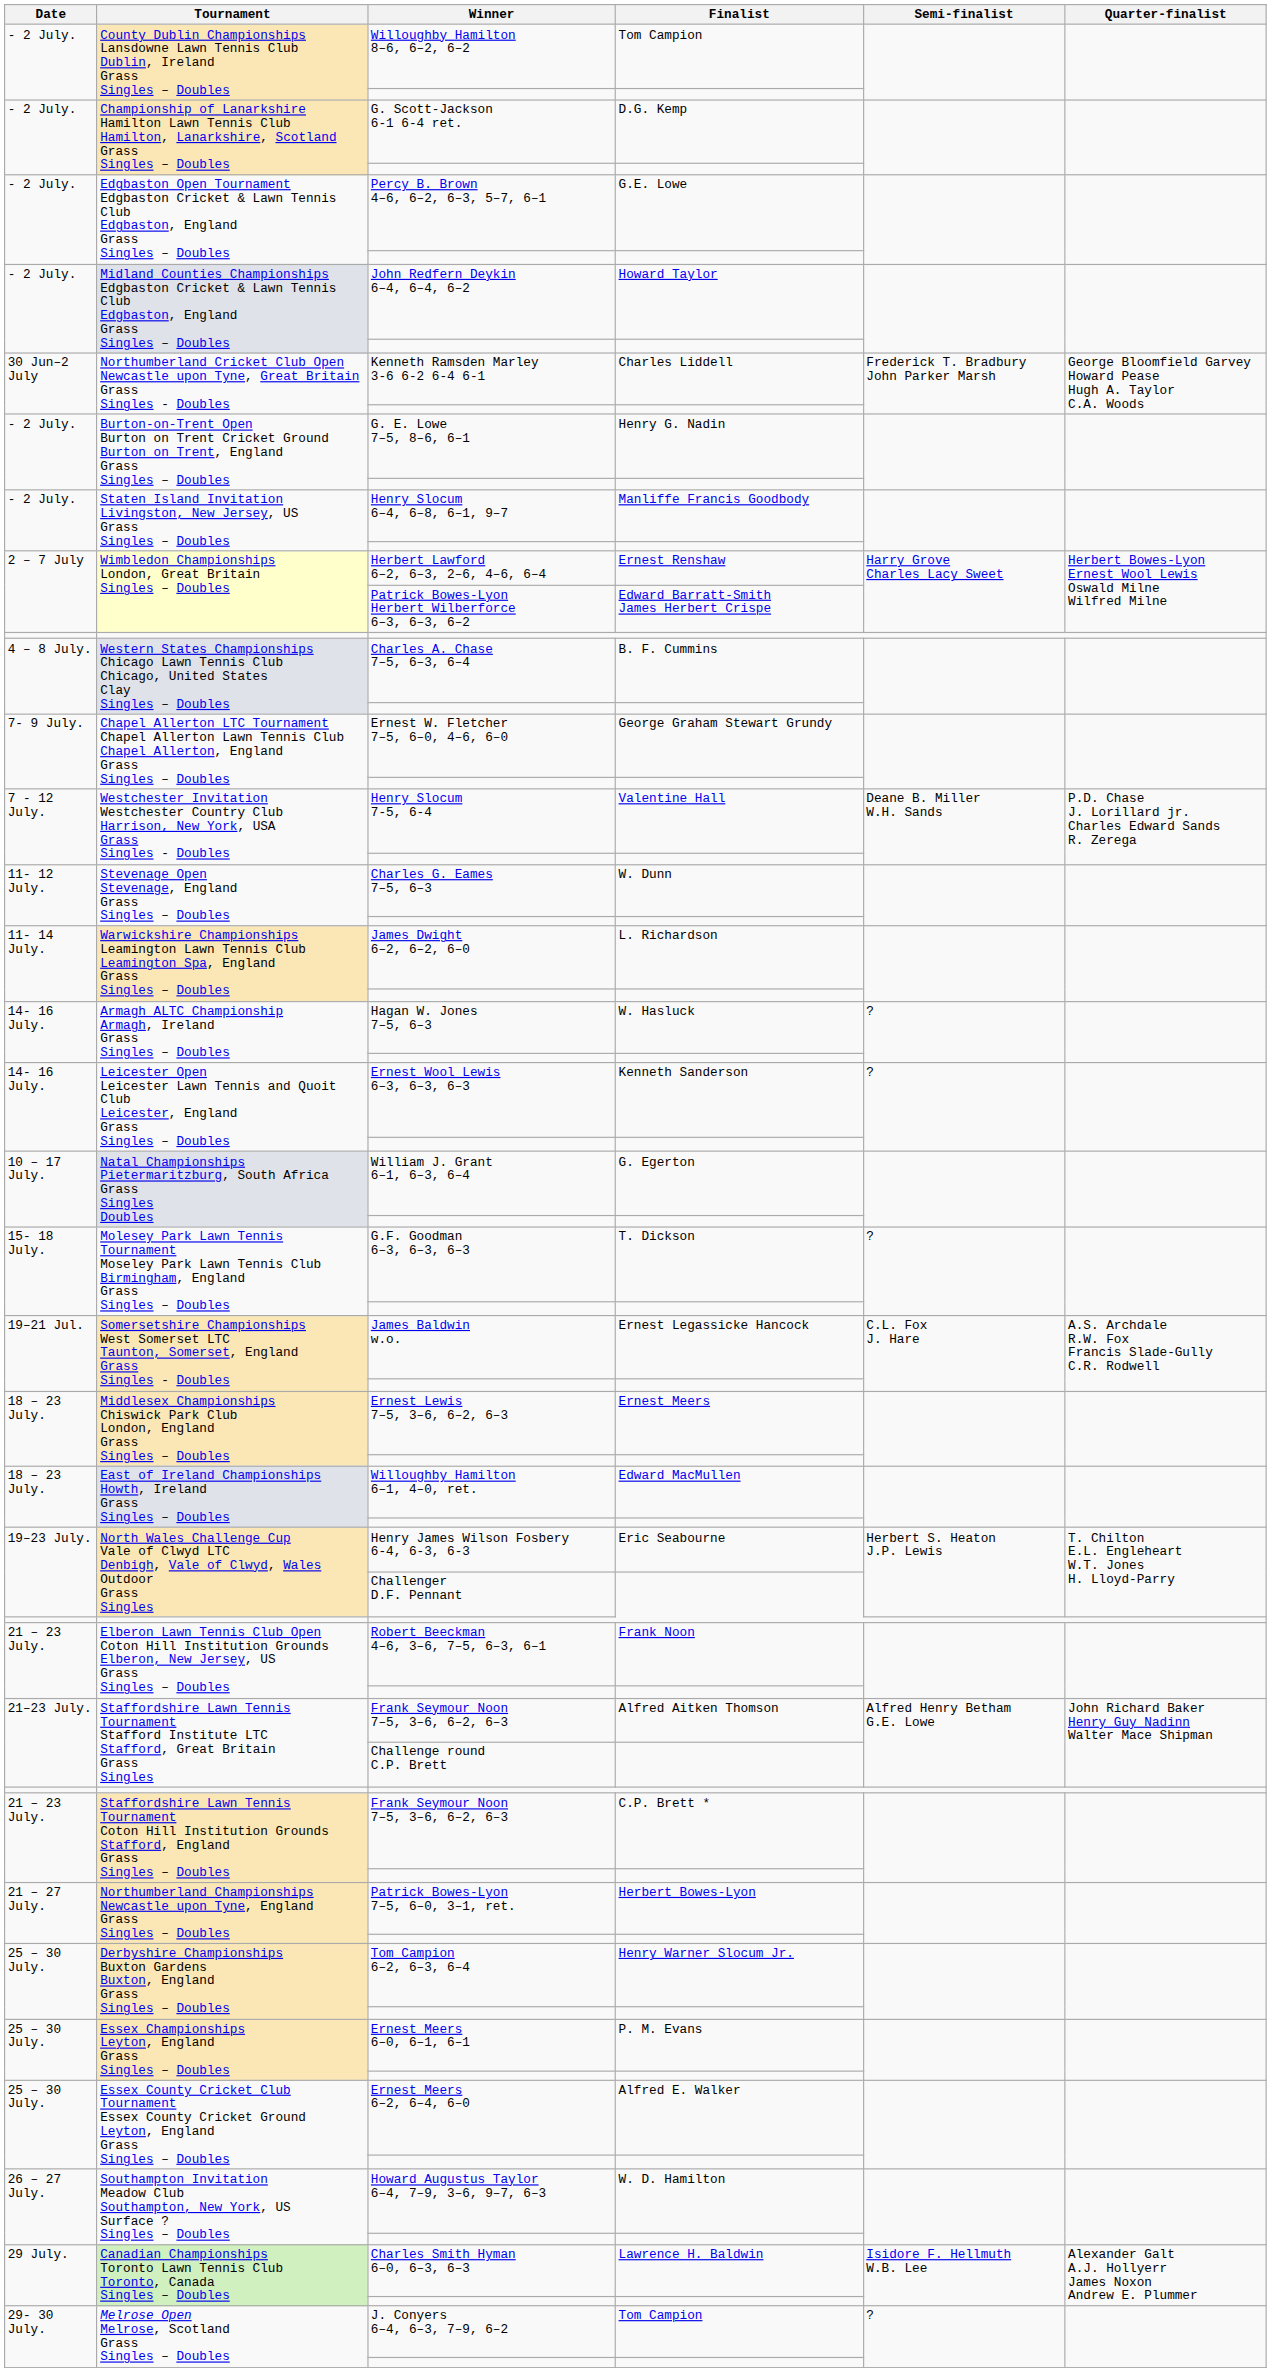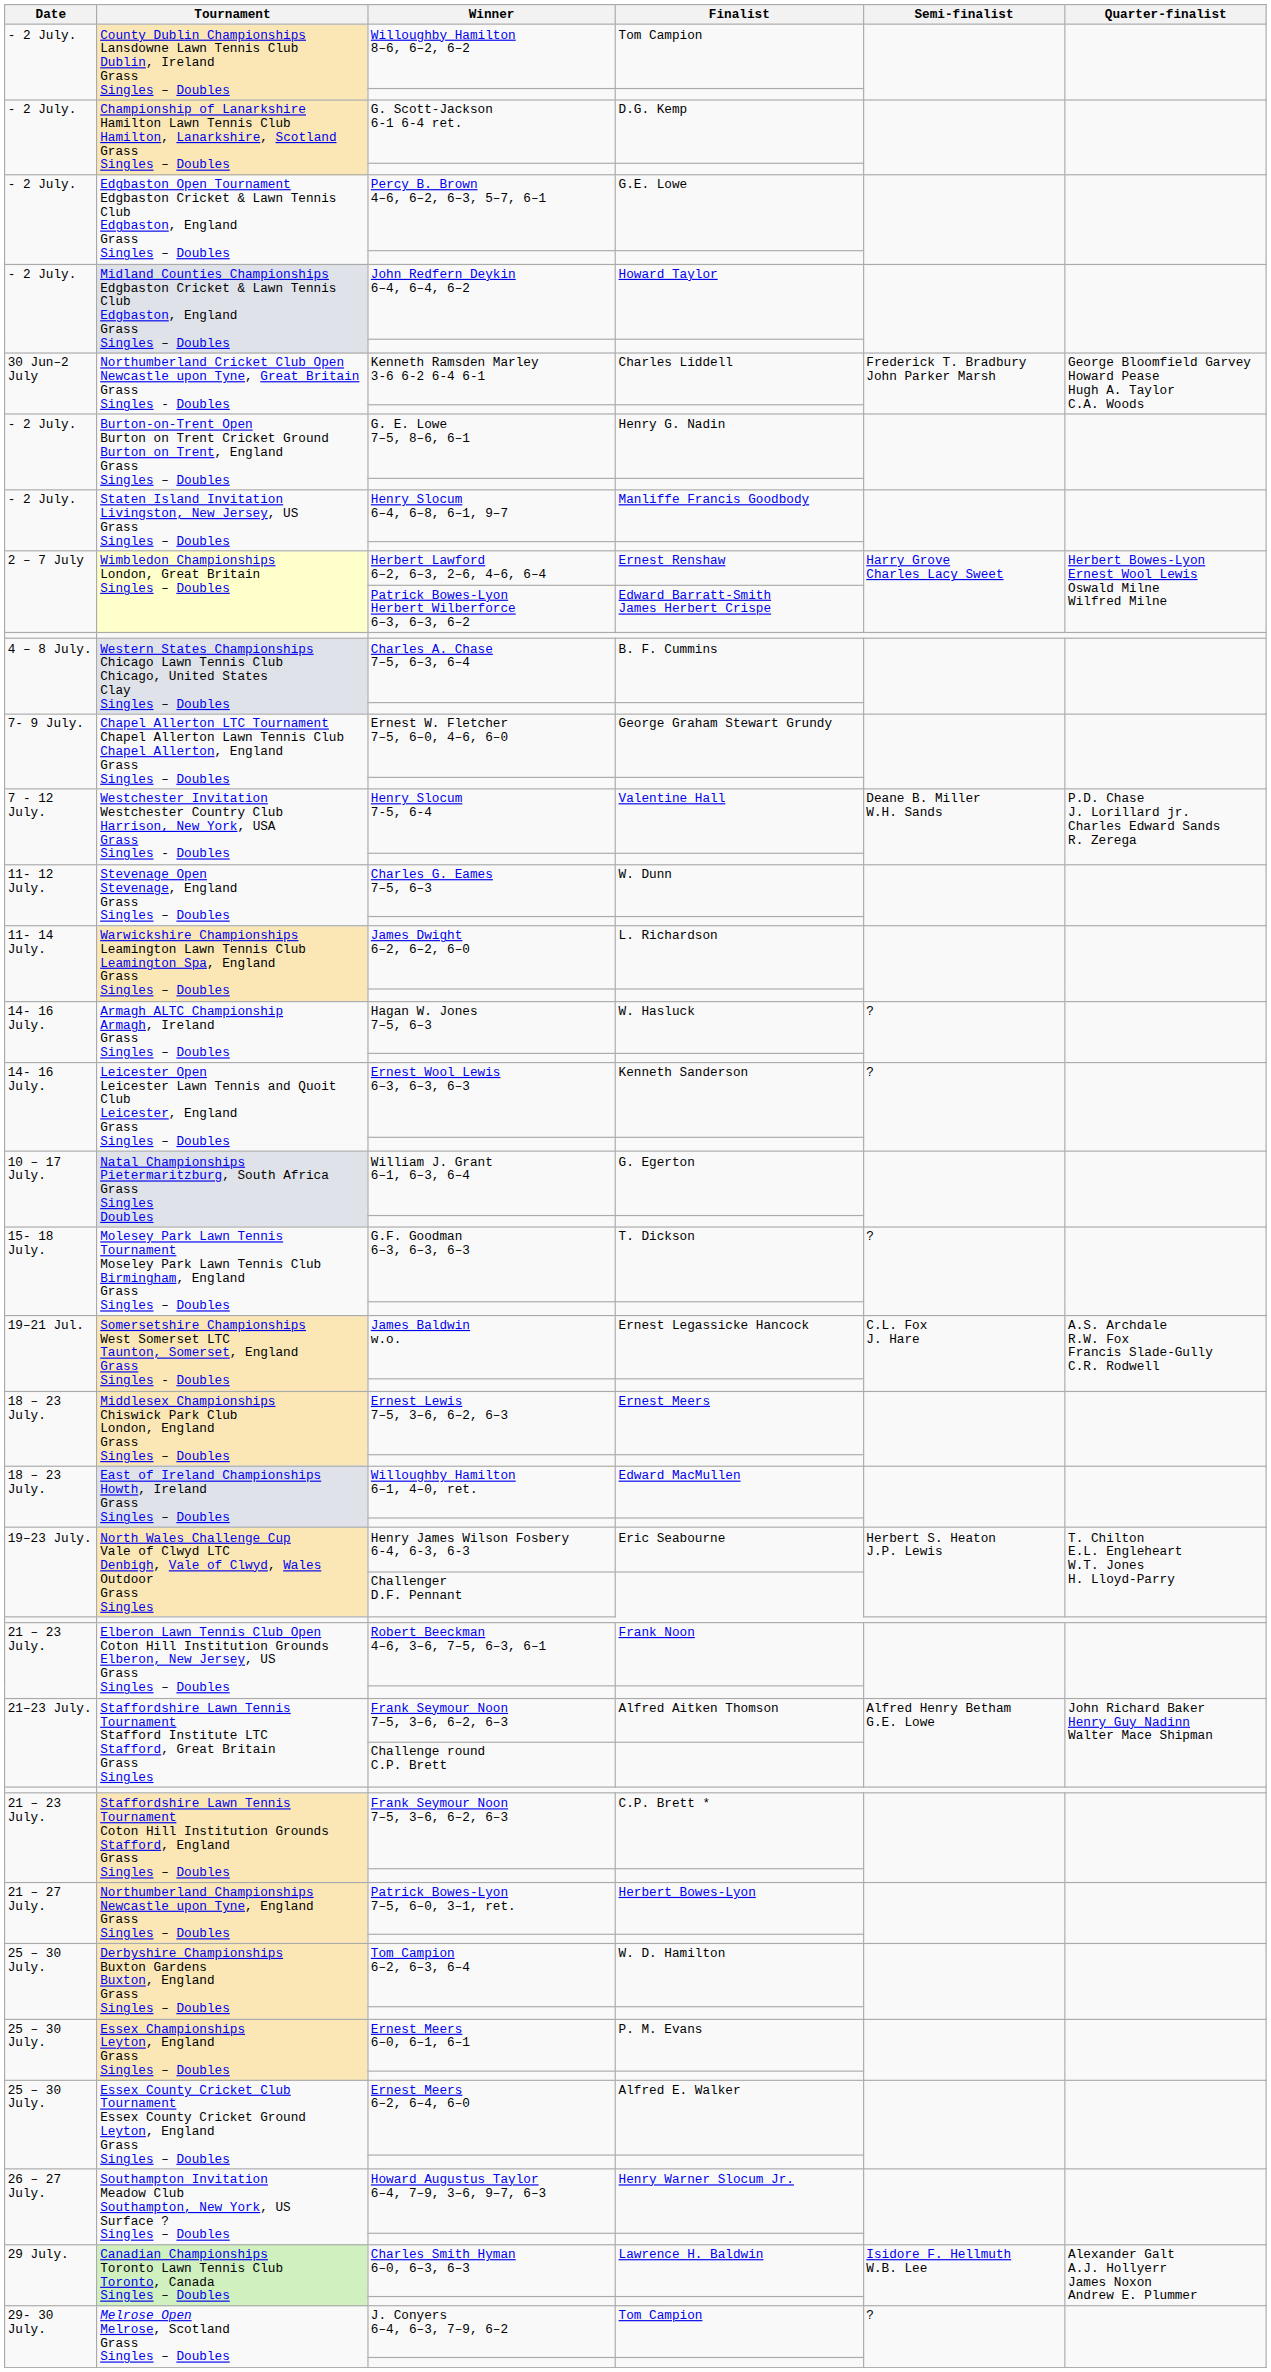Tom Campion 6–2, 6–3, 6–4 | Finalist: Henry Warner Slocum Jr. -> W. D. Hamilton
Howard Augustus Taylor 6–4, 7–9, 3–6, 9–7, 6–3 | Finalist: W. D. Hamilton -> Henry Warner Slocum Jr.
